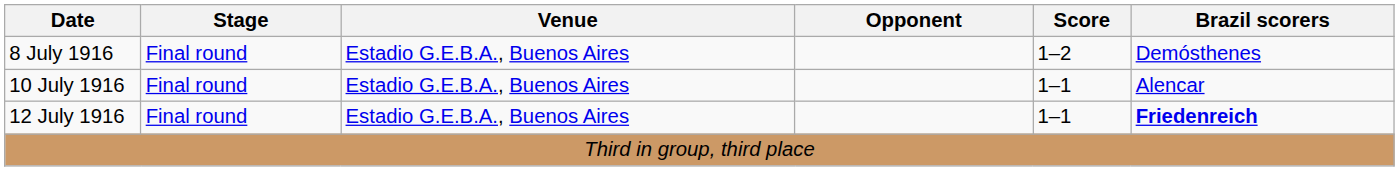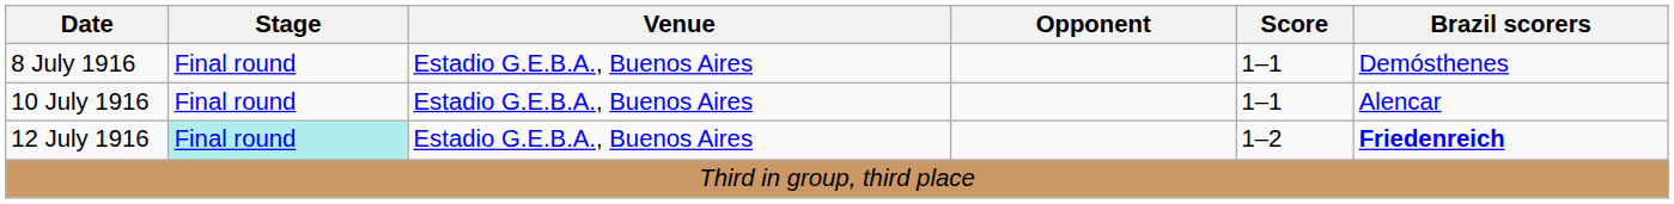8 July 1916 | Score: 1–2 -> 1–1
12 July 1916 | Stage: no background -> paleturquoise background
12 July 1916 | Score: 1–1 -> 1–2
